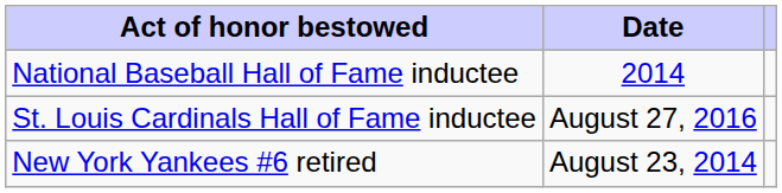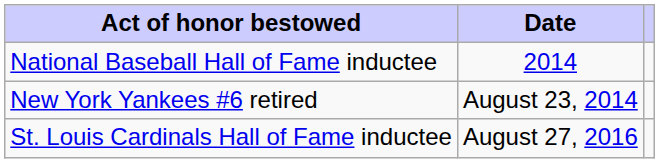rows swapped: New York Yankees #6 retired <-> St. Louis Cardinals Hall of Fame inductee
